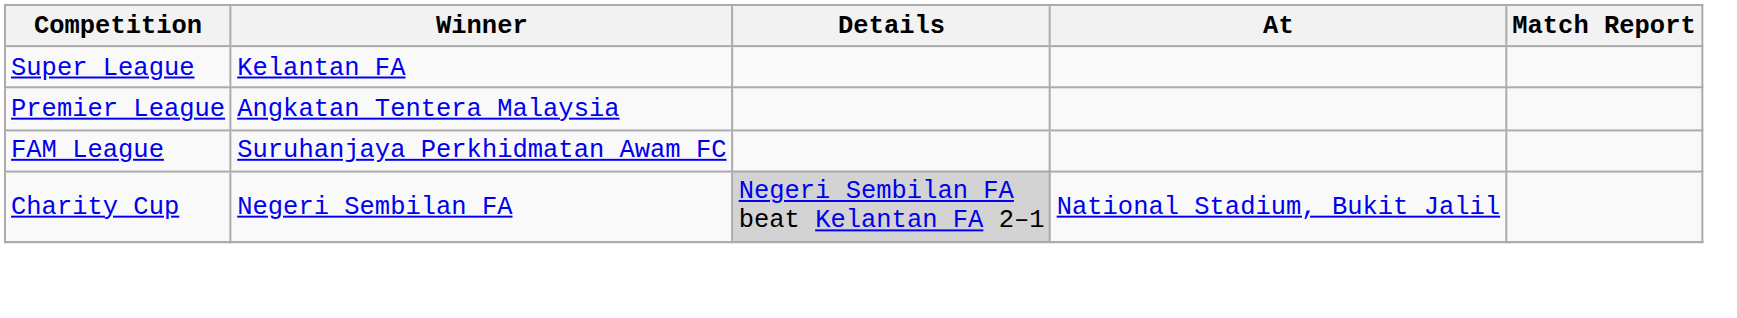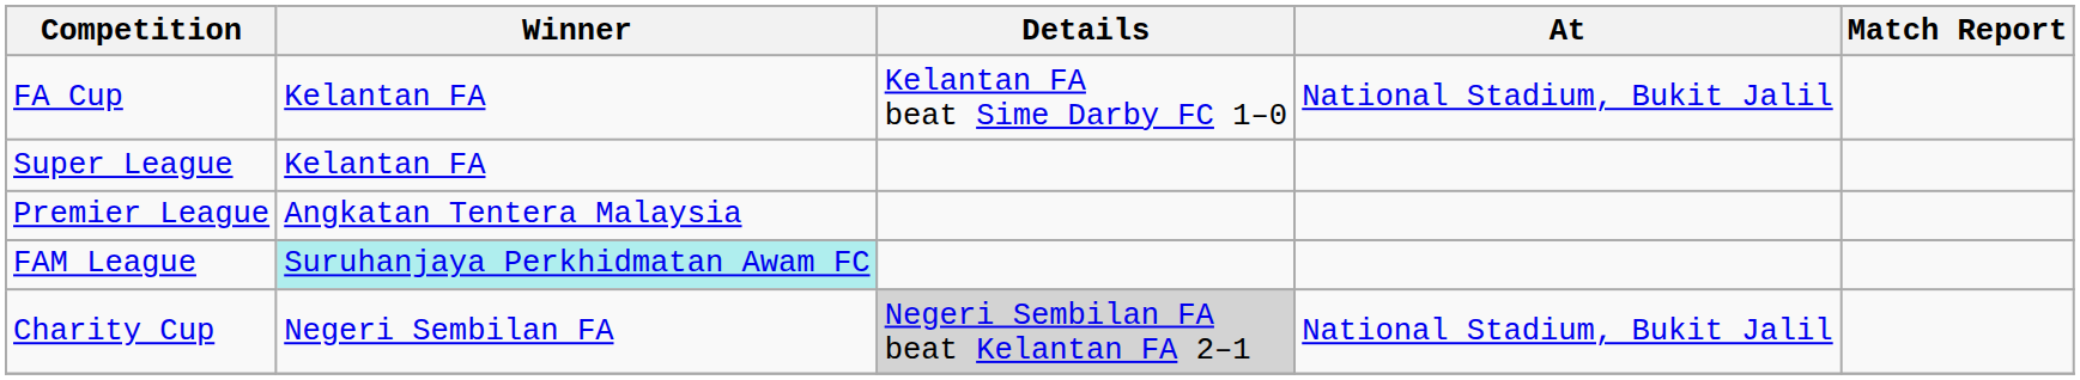+ row: FA Cup | Kelantan FA | Kelantan FA beat Sime Darby FC 1–0 | National Stadium, Bukit Jalil
FAM League | Winner: no background -> paleturquoise background
